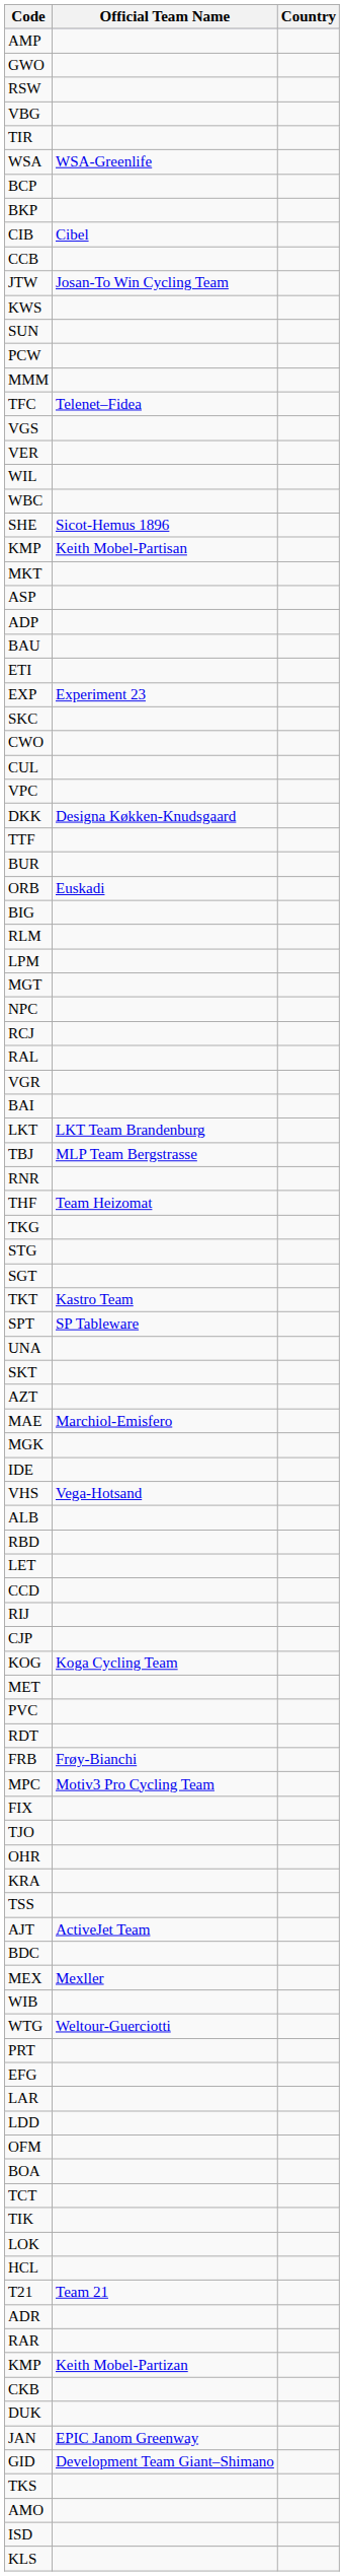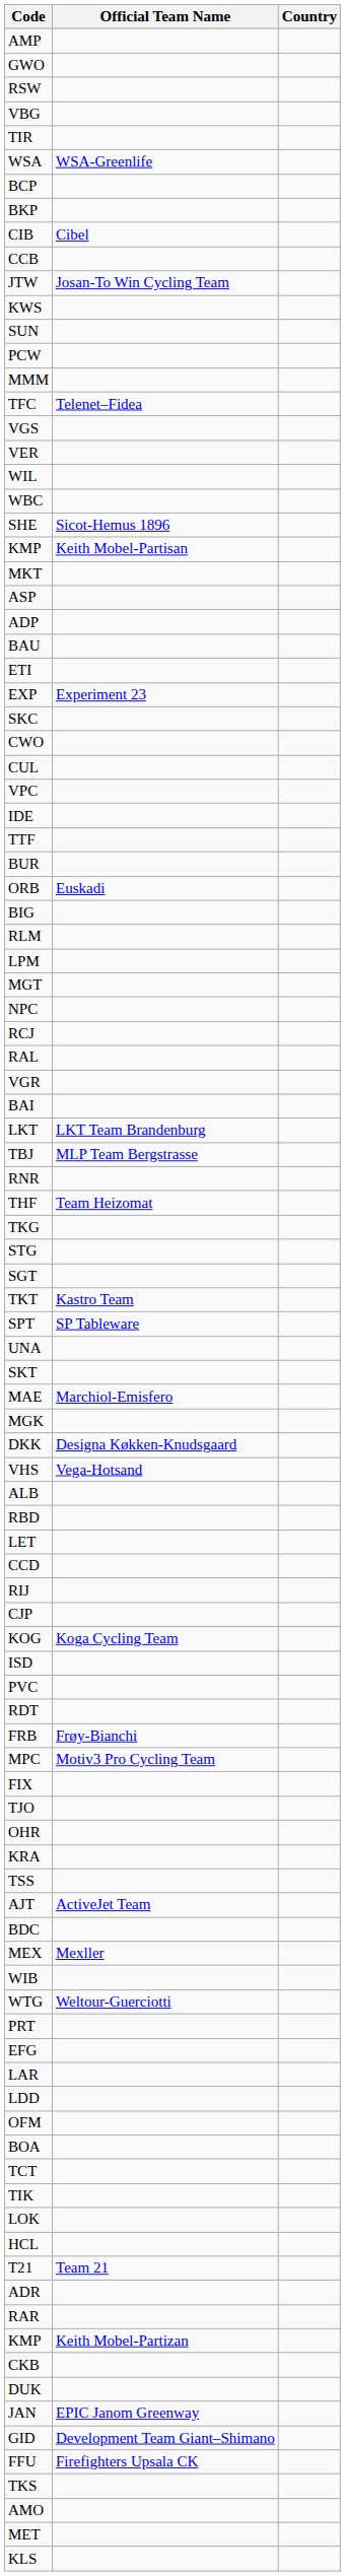rows swapped: DKK <-> IDE
- row: AZT
rows swapped: MET <-> ISD
+ row: FFU | Firefighters Upsala CK
